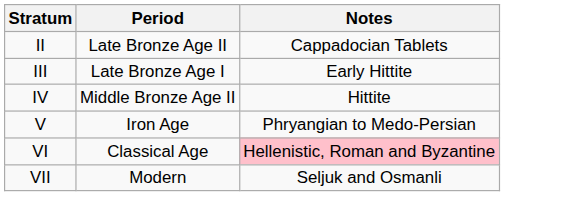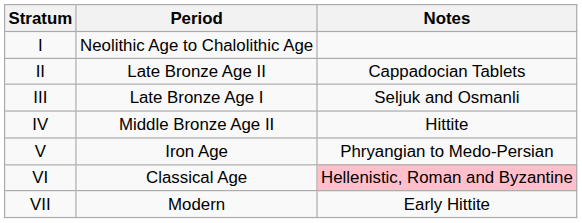+ row: I | Neolithic Age to Chalolithic Age
III | Notes: Early Hittite -> Seljuk and Osmanli
VII | Notes: Seljuk and Osmanli -> Early Hittite
